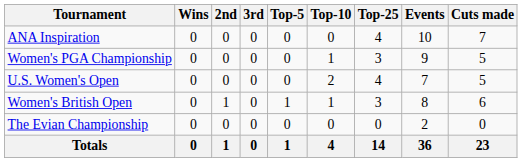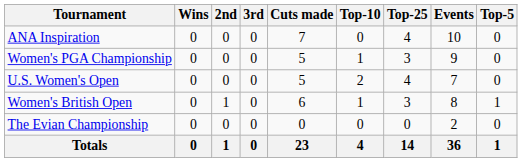columns swapped: Top-5 <-> Cuts made
